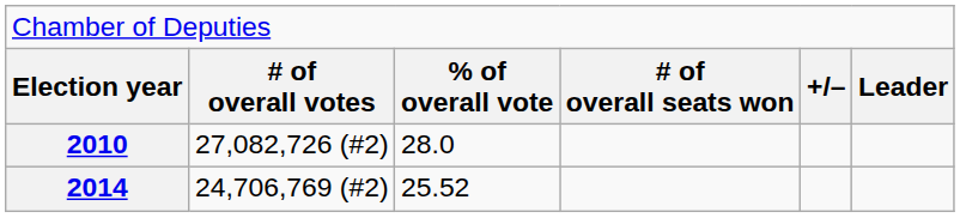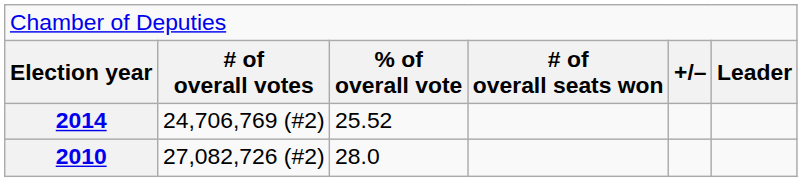rows swapped: 2010 <-> 2014
